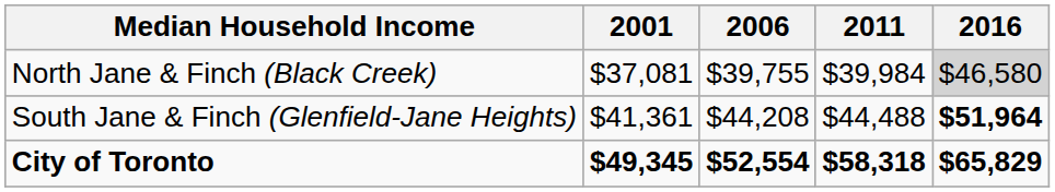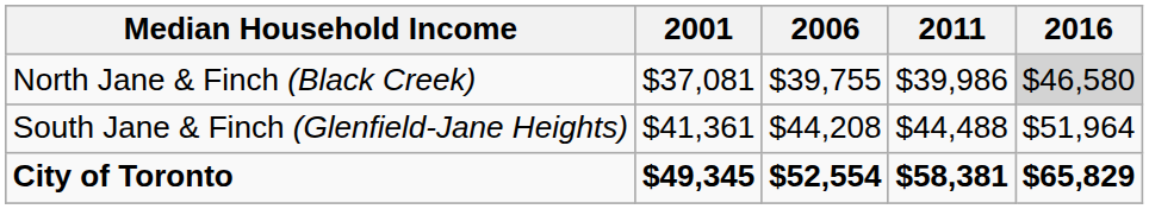North Jane & Finch (Black Creek) | 2011: $39,984 -> $39,986
South Jane & Finch (Glenfield-Jane Heights) | 2016: bold -> normal
City of Toronto | 2011: $58,318 -> $58,381
